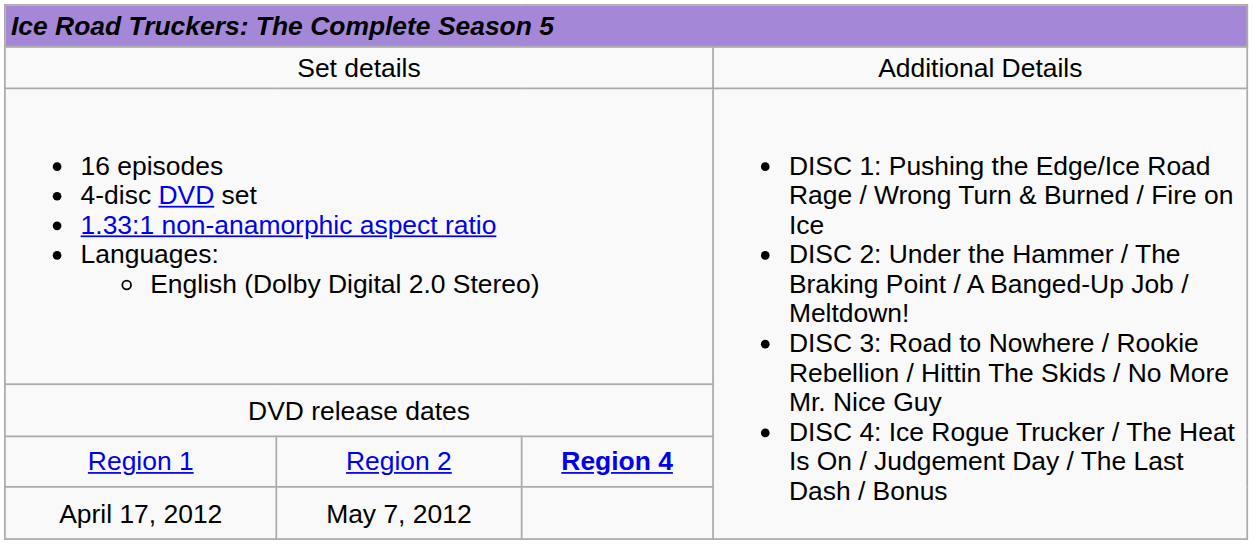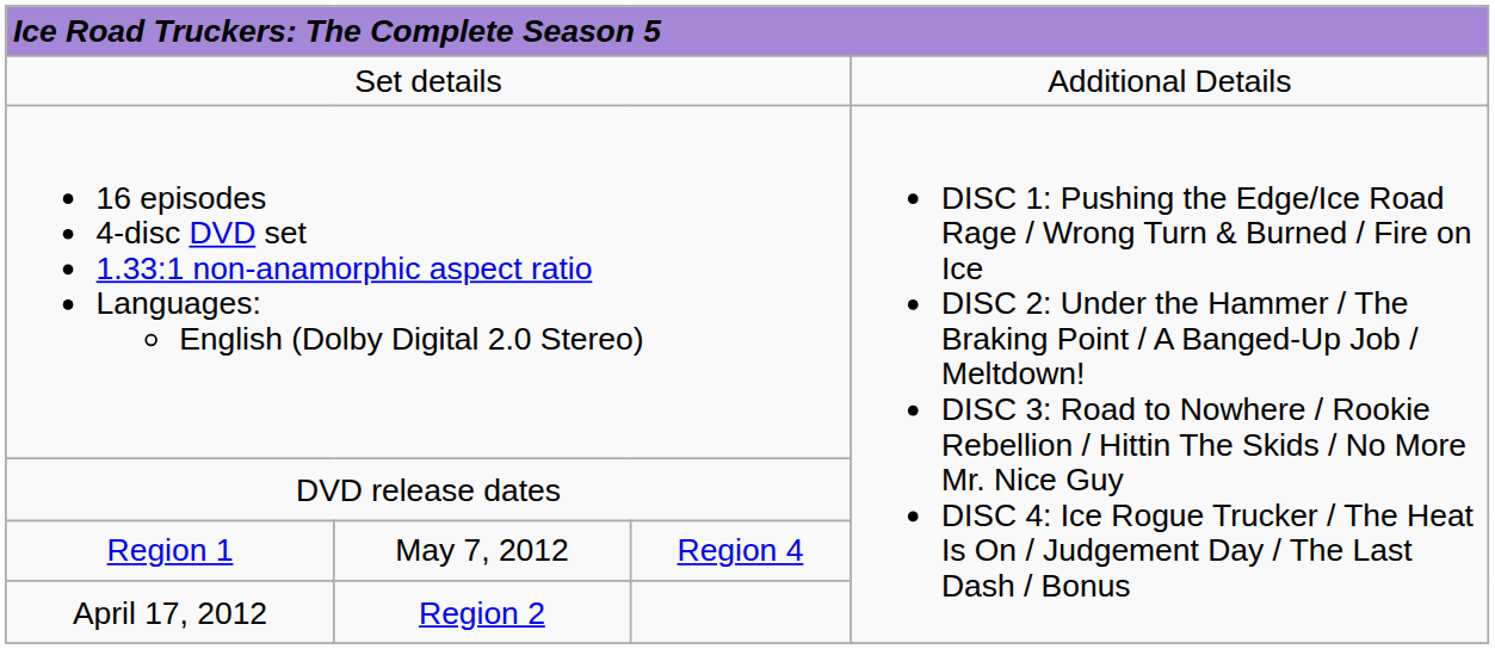Region 1 | column 2: Region 2 -> May 7, 2012
Region 1 | column 3: bold -> normal
April 17, 2012 | column 2: May 7, 2012 -> Region 2
